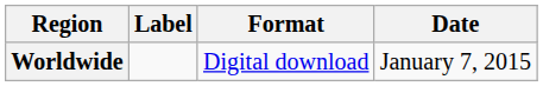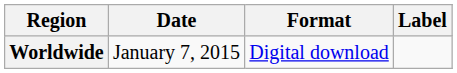columns swapped: Date <-> Label
